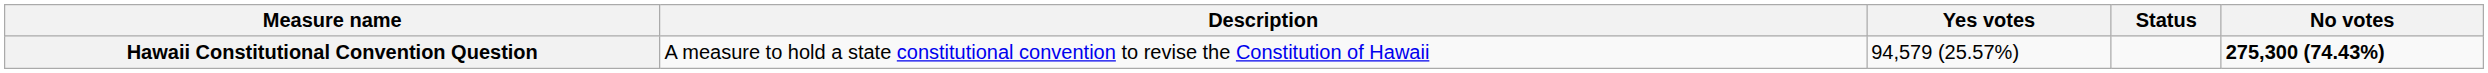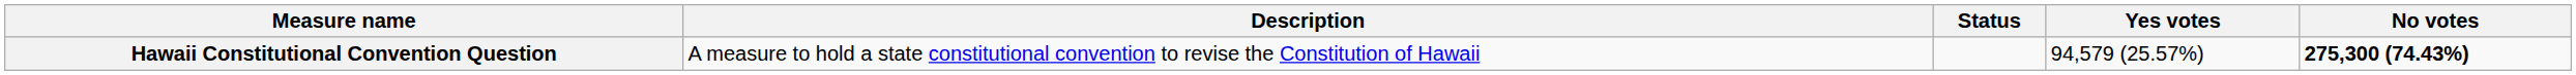columns swapped: Status <-> Yes votes
